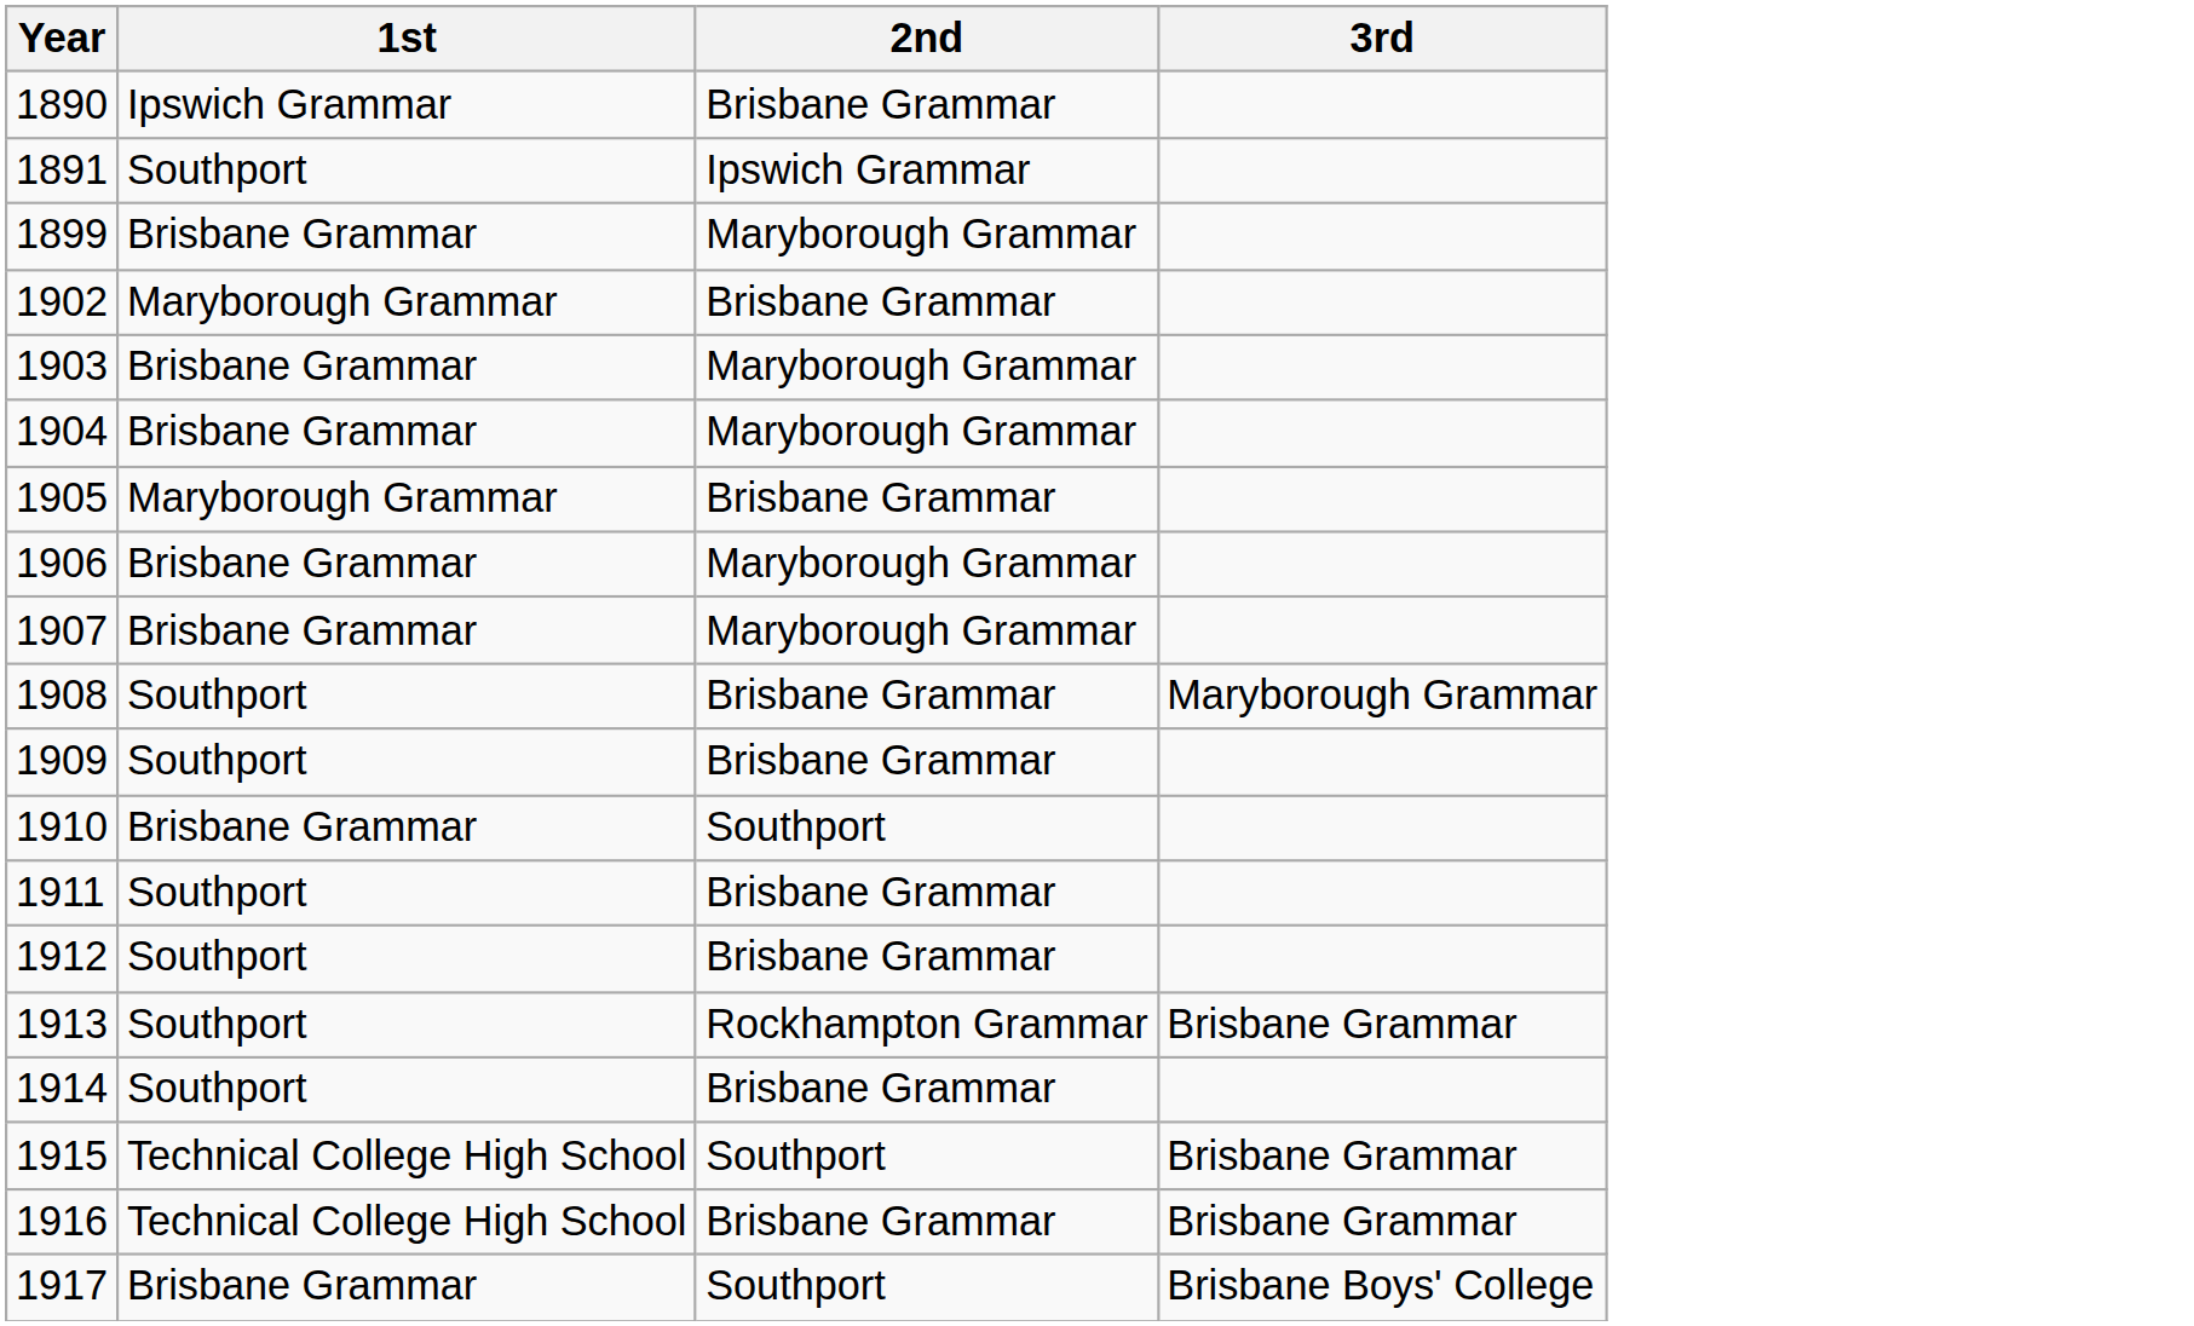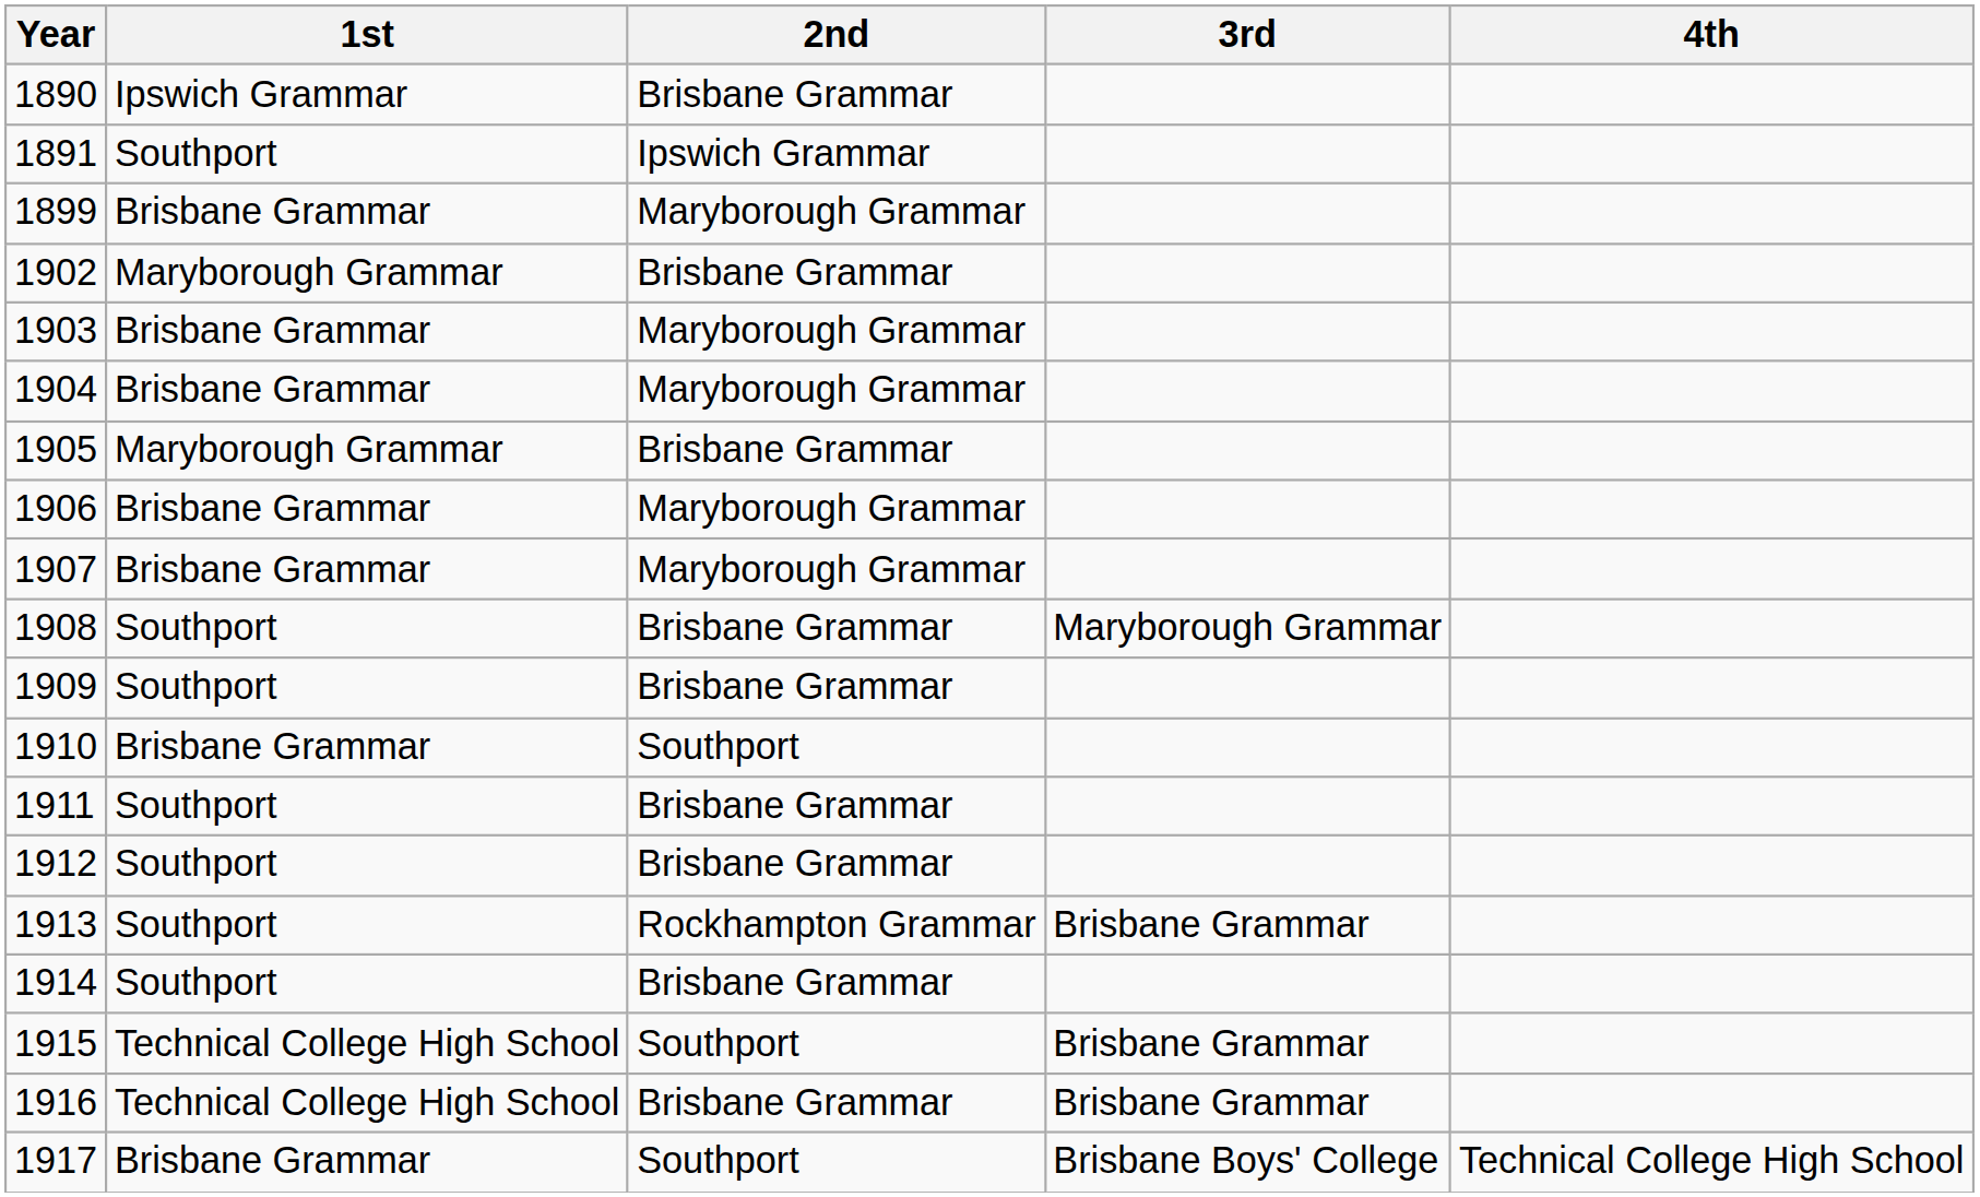+ column: 4th | Technical College High School
